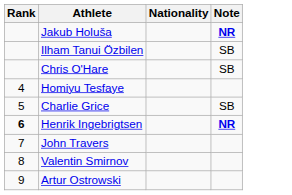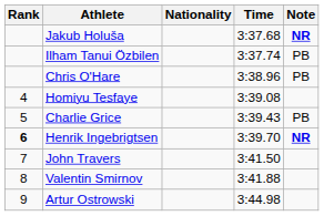+ column: Time | 3:37.68 | 3:37.74 | 3:38.96 | 3:39.08 | 3:39.43 | 3:39.70 | 3:41.50 | 3:41.88 | 3:44.98
Ilham Tanui Özbilen | Note: SB -> PB
Chris O'Hare | Note: SB -> PB
Charlie Grice | Note: SB -> PB
